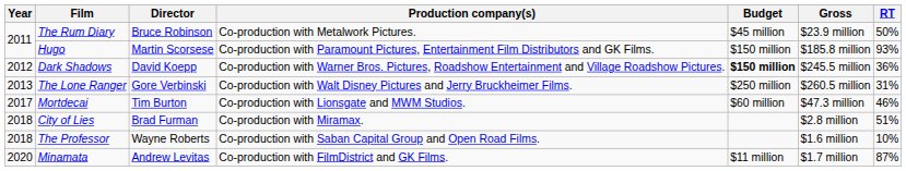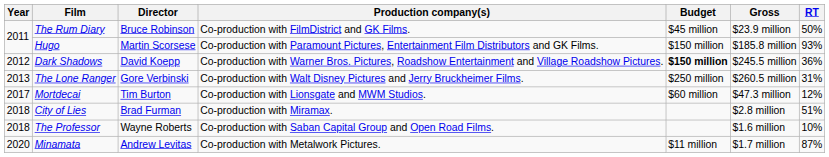The Rum Diary | Production company(s): Co-production with Metalwork Pictures. -> Co-production with FilmDistrict and GK Films.
Mortdecai | RT: 46% -> 12%
Minamata | Production company(s): Co-production with FilmDistrict and GK Films. -> Co-production with Metalwork Pictures.
